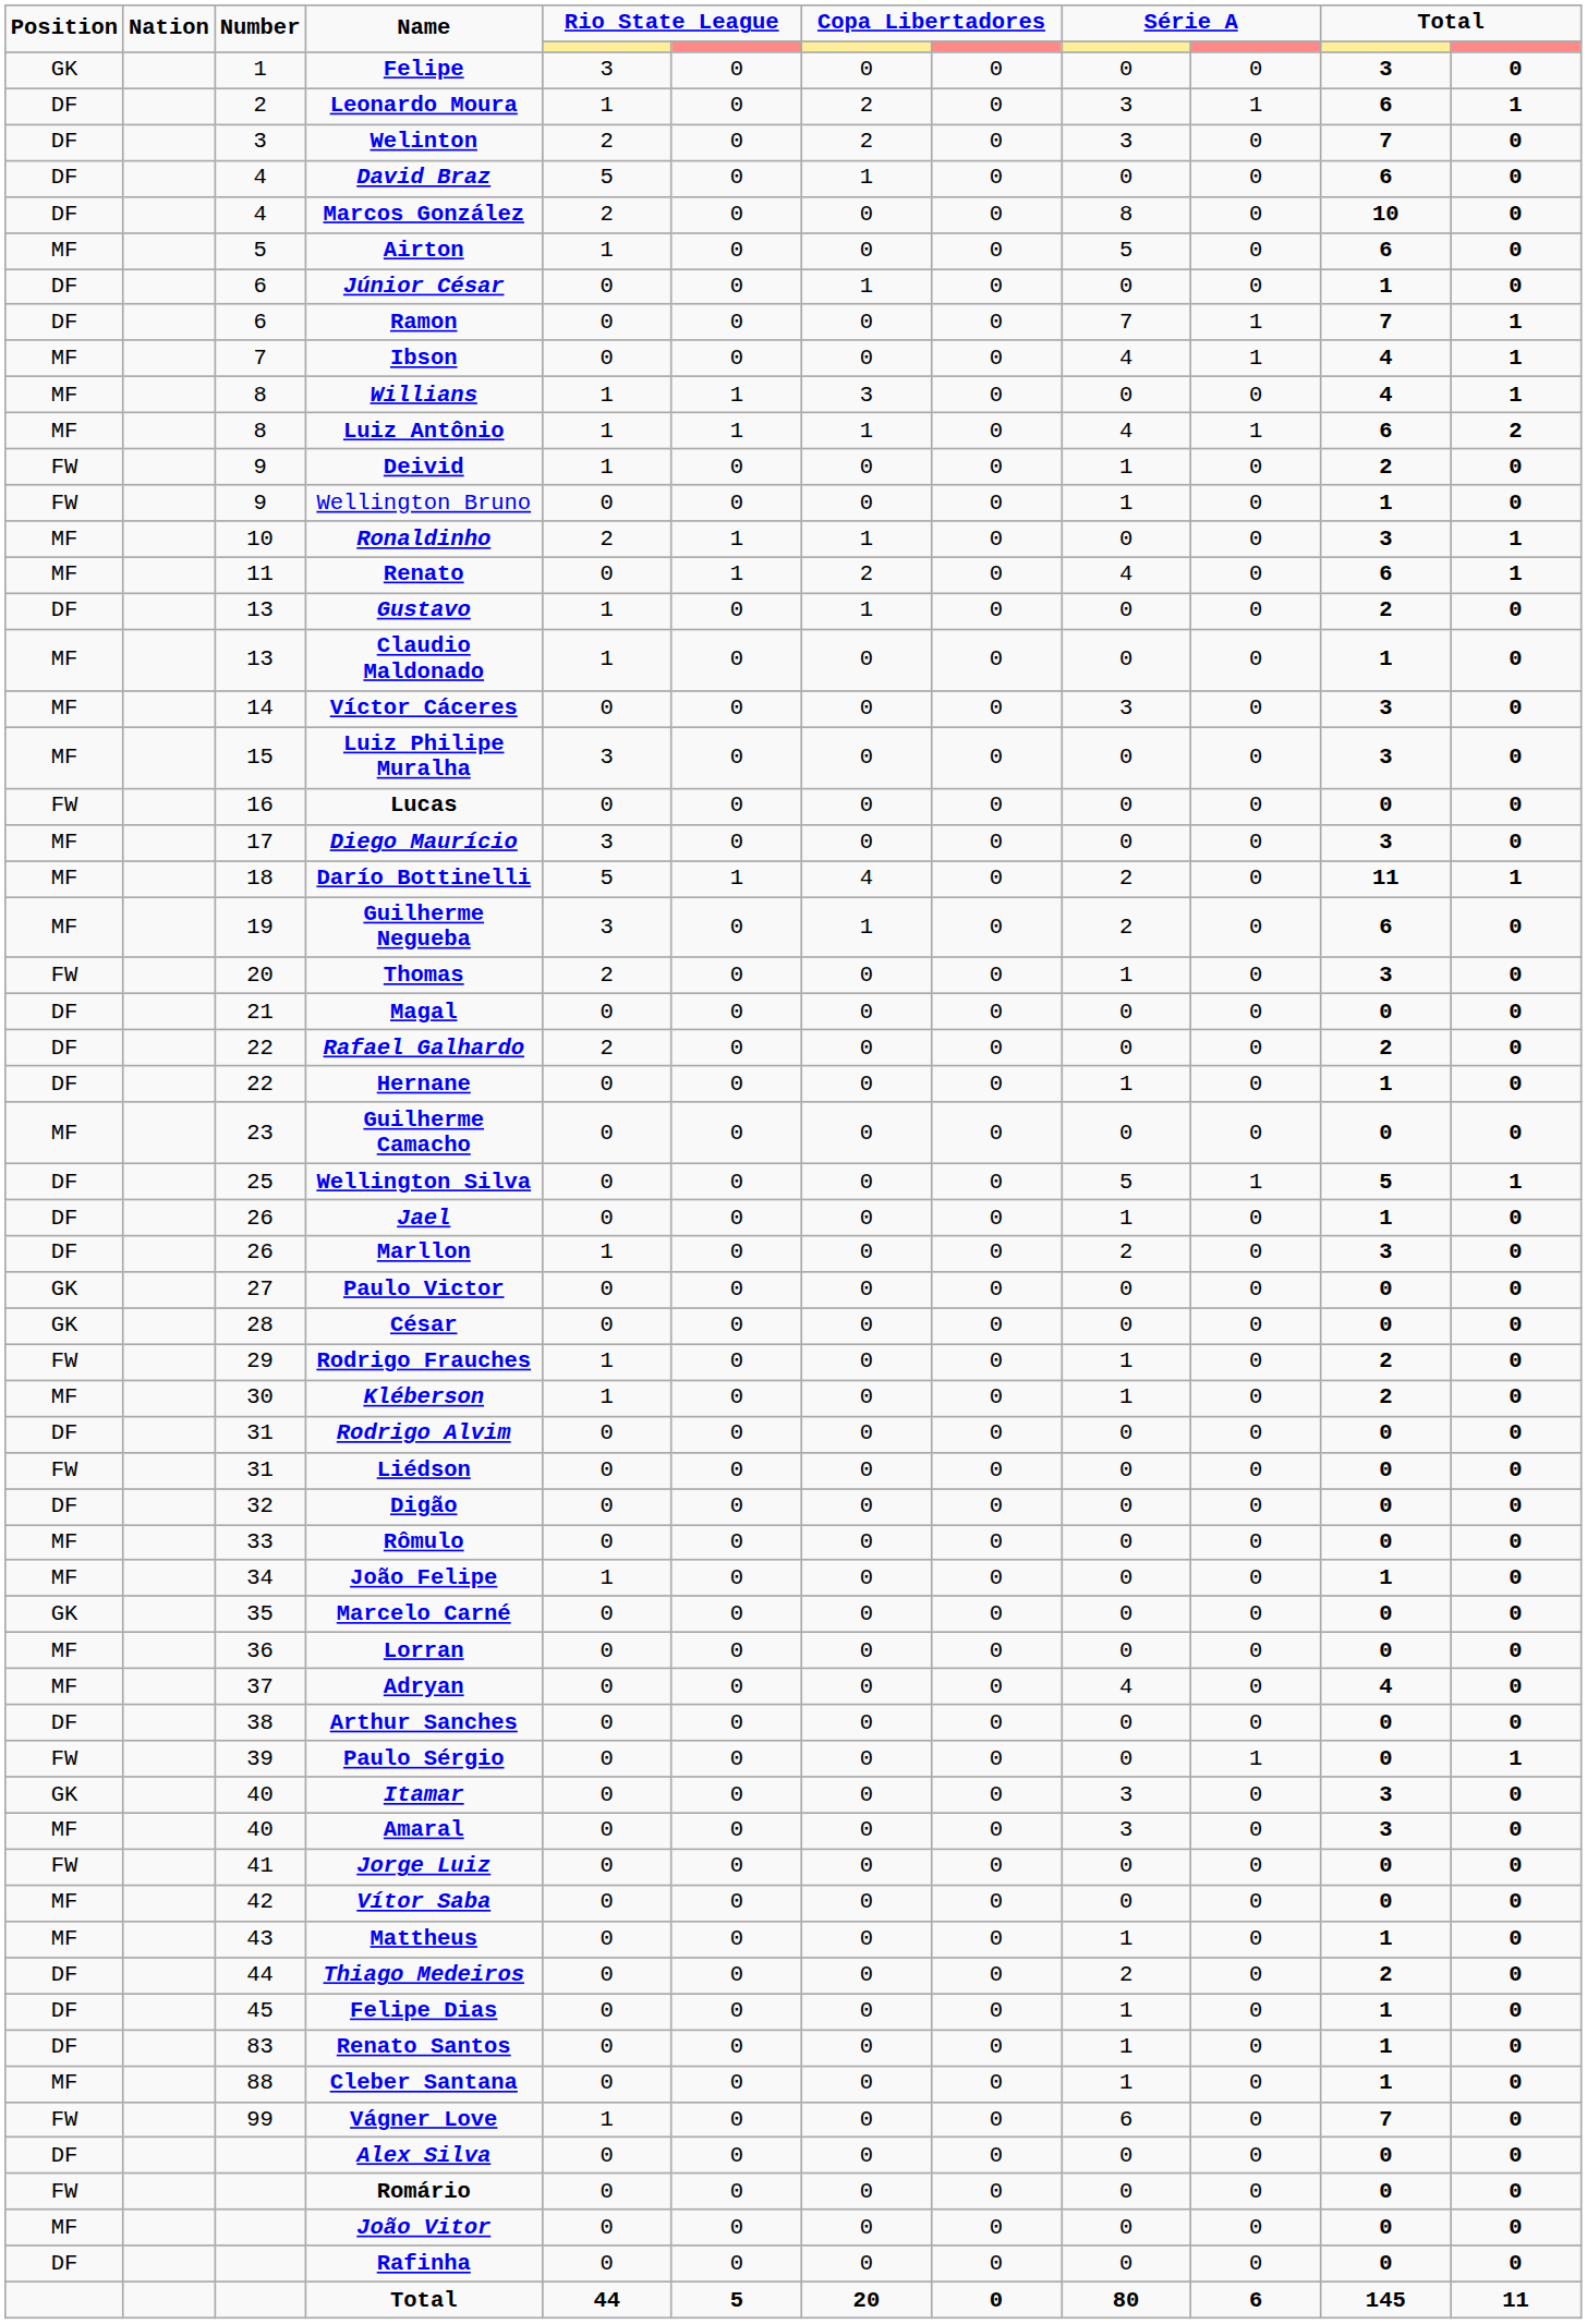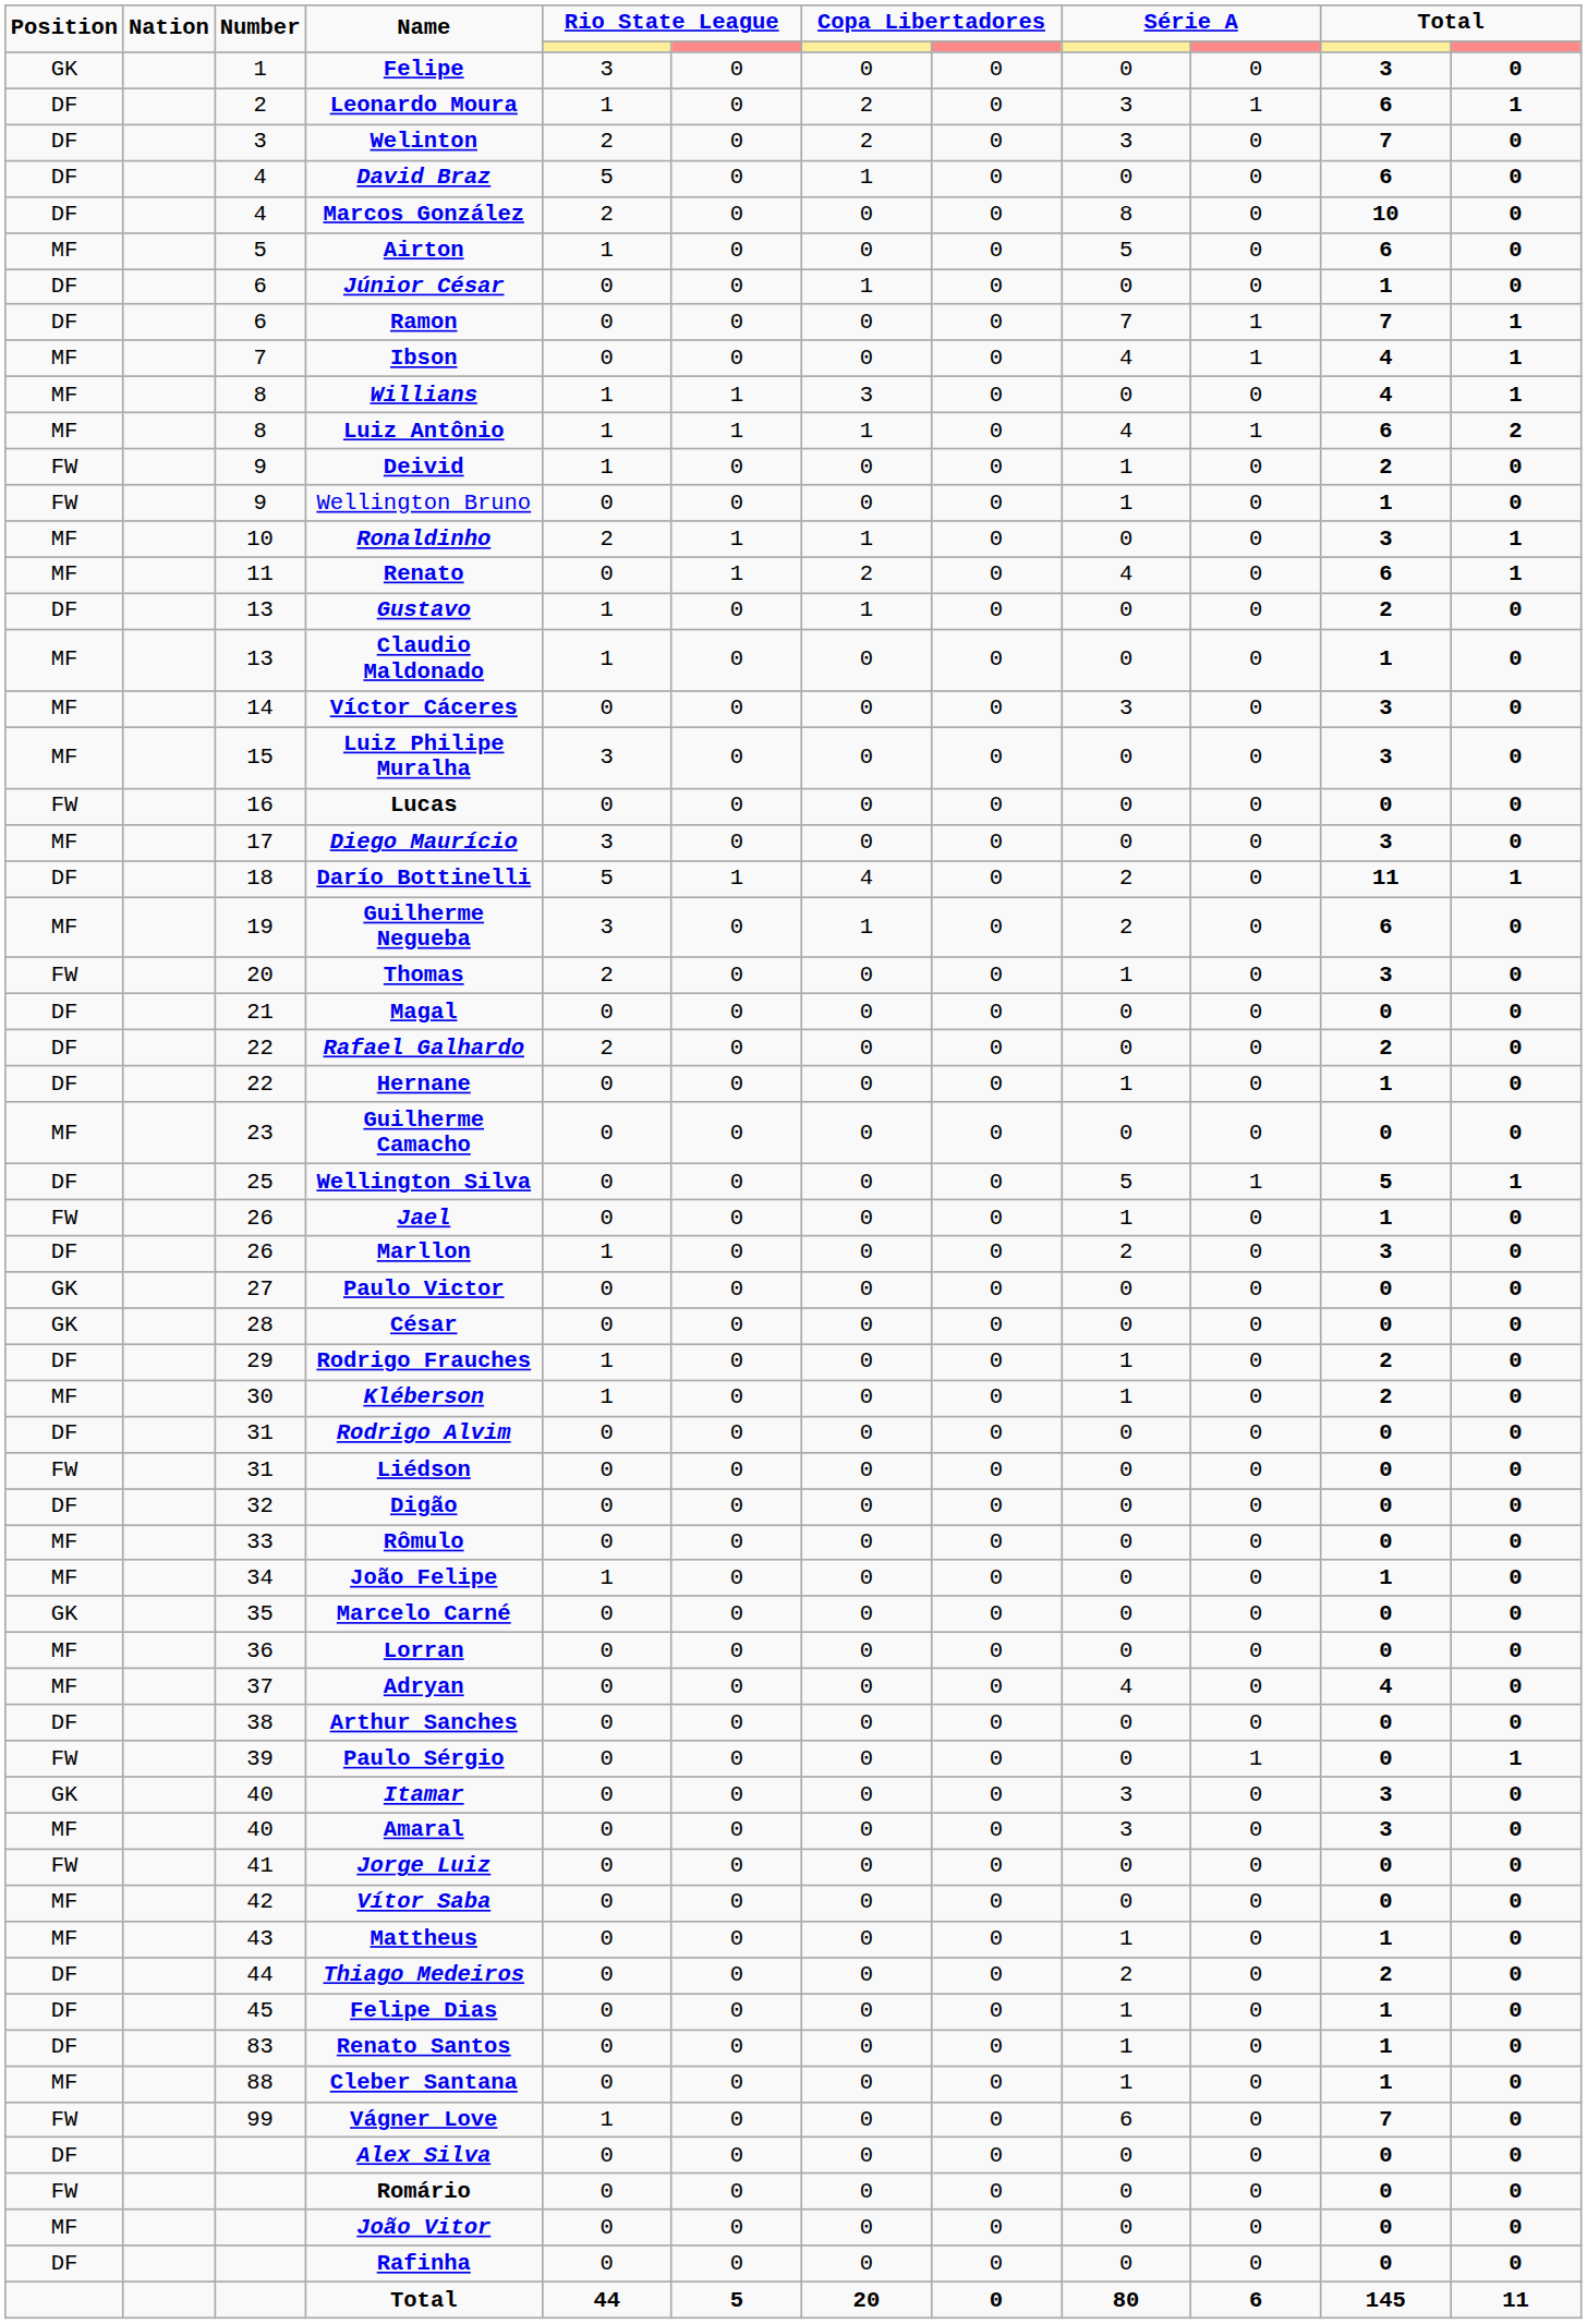Darío Bottinelli | Position: MF -> DF
Jael | Position: DF -> FW
Rodrigo Frauches | Position: FW -> DF
